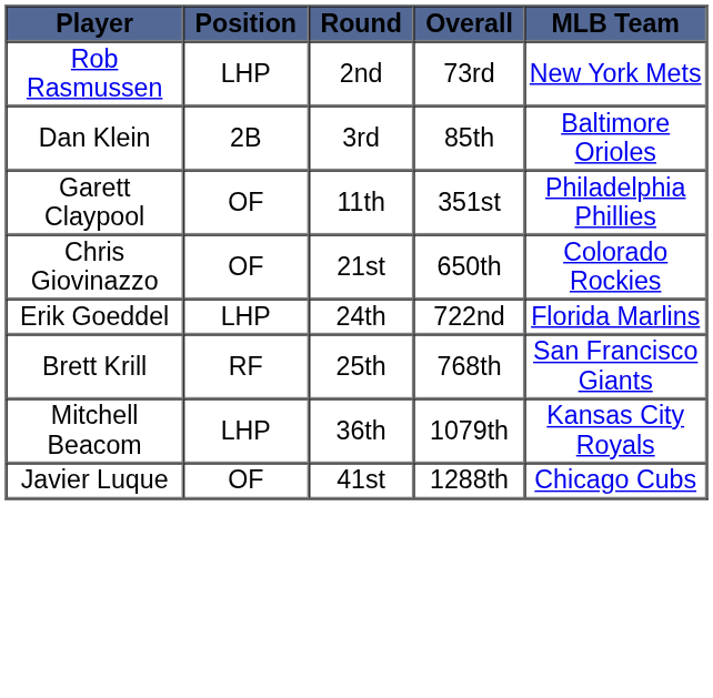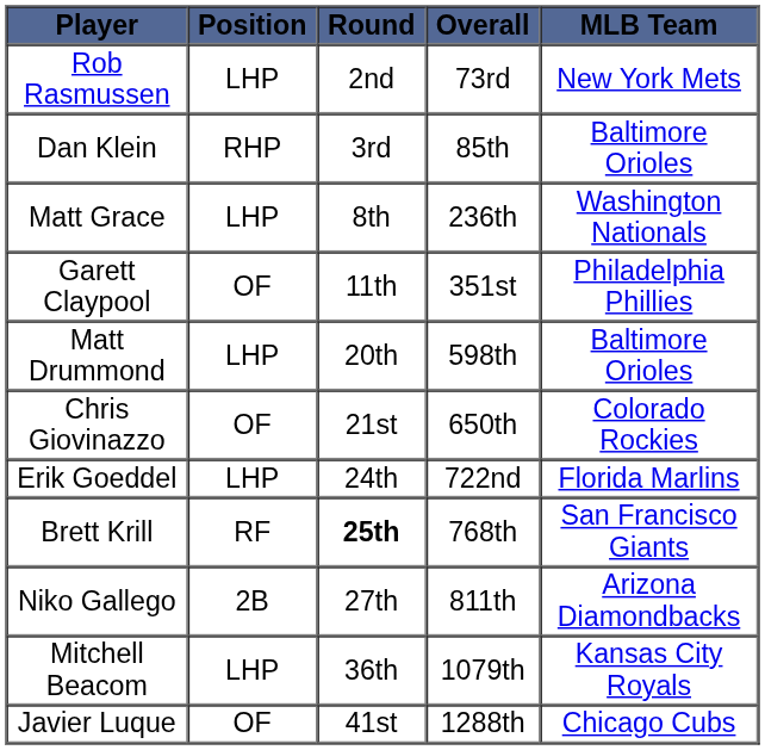Dan Klein | Position: 2B -> RHP
+ row: Matt Grace | LHP | 8th | 236th | Washington Nationals
+ row: Matt Drummond | LHP | 20th | 598th | Baltimore Orioles
Brett Krill | Round: normal -> bold
+ row: Niko Gallego | 2B | 27th | 811th | Arizona Diamondbacks
